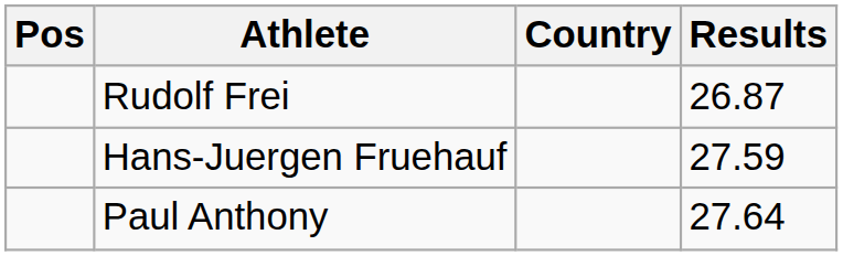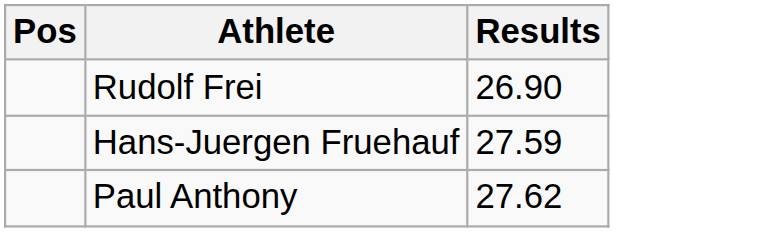- column: Country
Rudolf Frei | Results: 26.87 -> 26.90
Paul Anthony | Results: 27.64 -> 27.62
